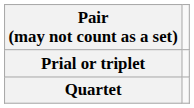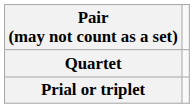rows swapped: Prial or triplet <-> Quartet
